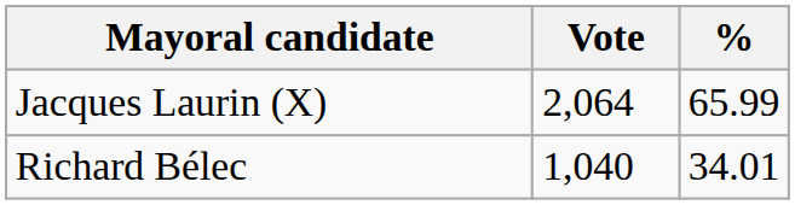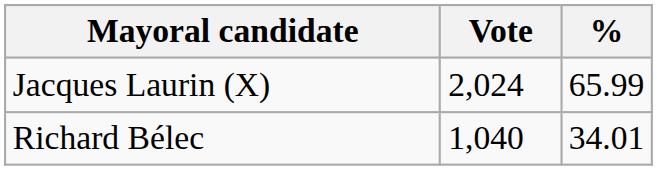Jacques Laurin (X) | Vote: 2,064 -> 2,024
